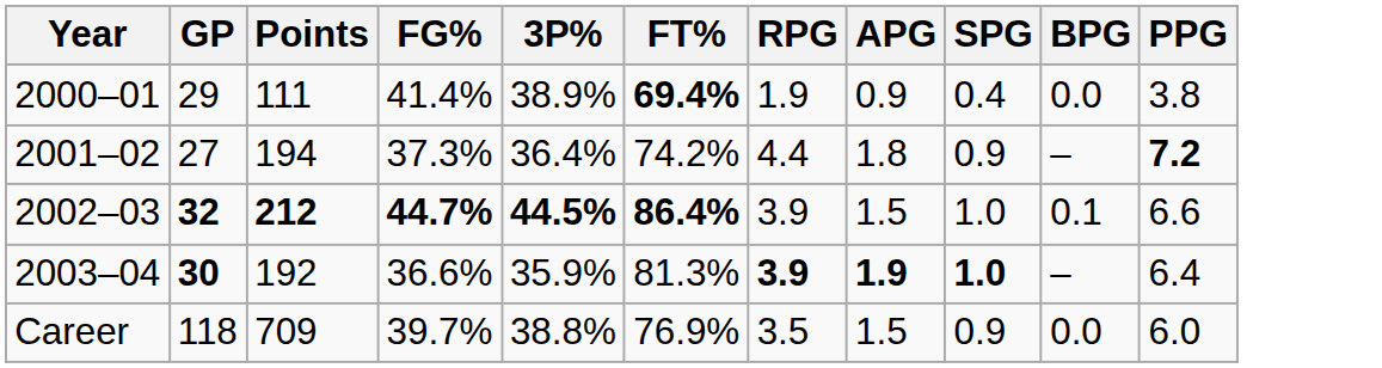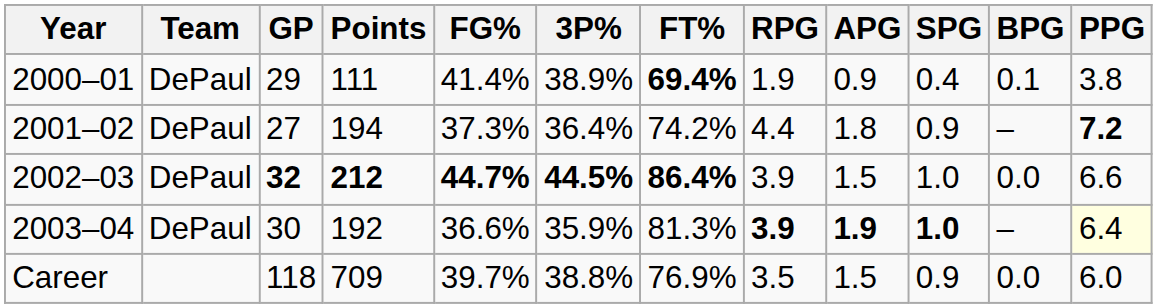+ column: Team | DePaul | DePaul | DePaul | DePaul
2000–01 | BPG: 0.0 -> 0.1
2002–03 | BPG: 0.1 -> 0.0
2003–04 | GP: bold -> normal
2003–04 | PPG: no background -> lightyellow background
